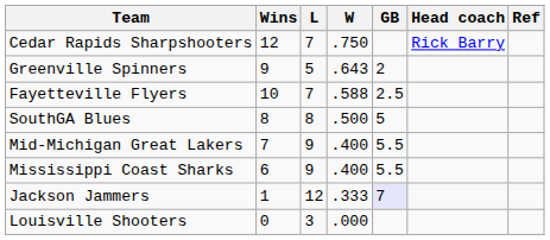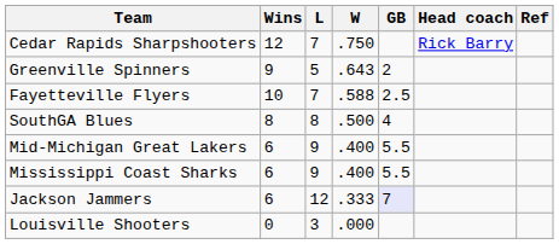SouthGA Blues | GB: 5 -> 4
Mid-Michigan Great Lakers | Wins: 7 -> 6
Jackson Jammers | Wins: 1 -> 6
